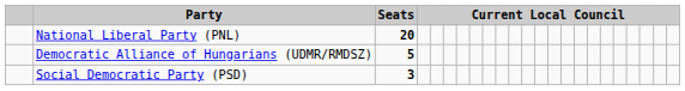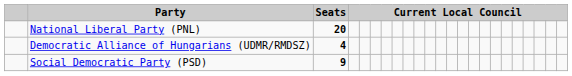Democratic Alliance of Hungarians (UDMR/RMDSZ) | Seats: 5 -> 4
Social Democratic Party (PSD) | Seats: 3 -> 9
